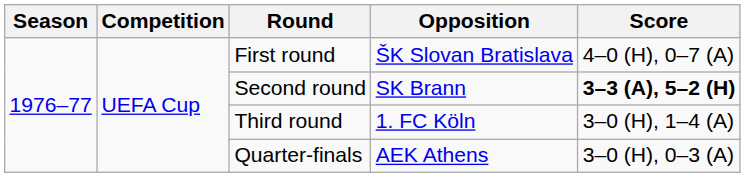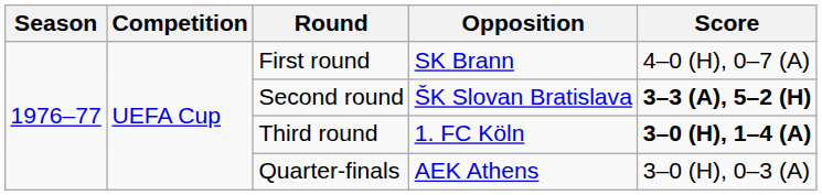First round | Opposition: ŠK Slovan Bratislava -> SK Brann
Second round | Opposition: SK Brann -> ŠK Slovan Bratislava
Third round | Score: normal -> bold
